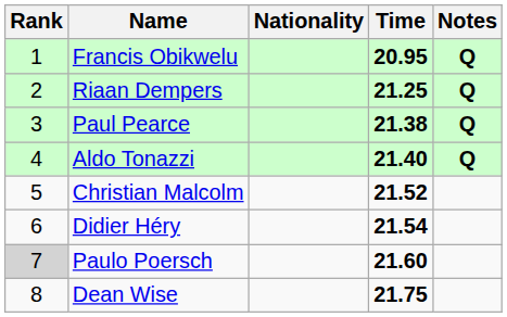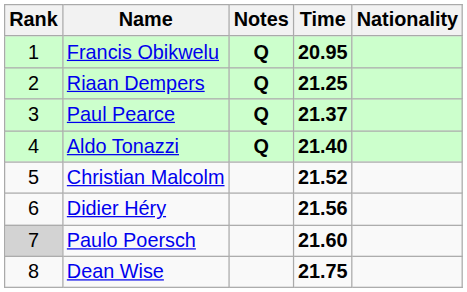columns swapped: Nationality <-> Notes
Paul Pearce | Time: 21.38 -> 21.37
Didier Héry | Time: 21.54 -> 21.56
